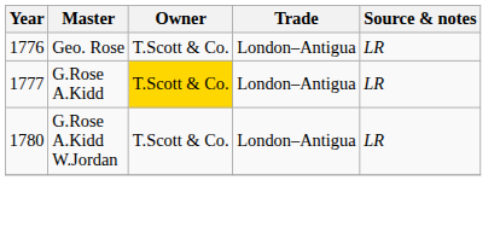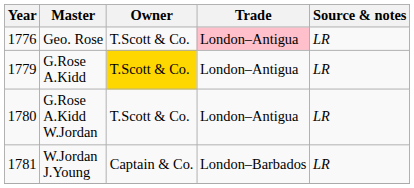Geo. Rose | Trade: no background -> pink background
G.Rose A.Kidd | Year: 1777 -> 1779
+ row: 1781 | W.Jordan J.Young | Captain & Co. | London–Barbados | LR
